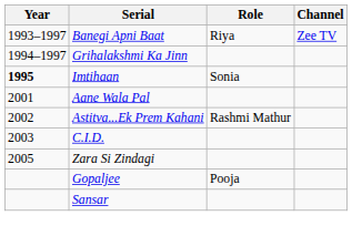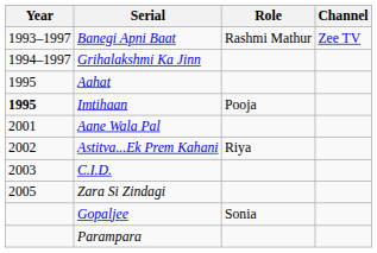Banegi Apni Baat | Role: Riya -> Rashmi Mathur
+ row: 1995 | Aahat
Imtihaan | Role: Sonia -> Pooja
Astitva...Ek Prem Kahani | Role: Rashmi Mathur -> Riya
Gopaljee | Role: Pooja -> Sonia
- row: Sansar
+ row: Parampara
